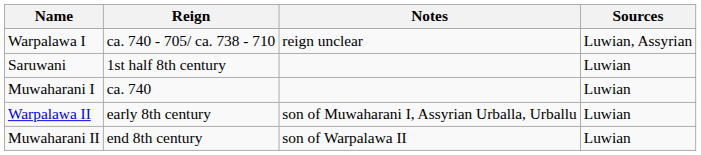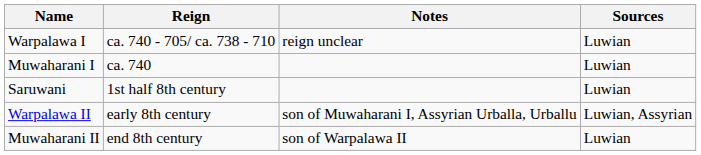Warpalawa I | Sources: Luwian, Assyrian -> Luwian
rows swapped: Saruwani <-> Muwaharani I
Warpalawa II | Sources: Luwian -> Luwian, Assyrian
